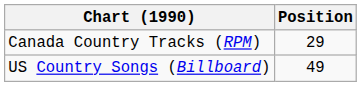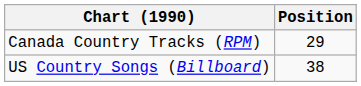US Country Songs (Billboard) | Position: 49 -> 38
